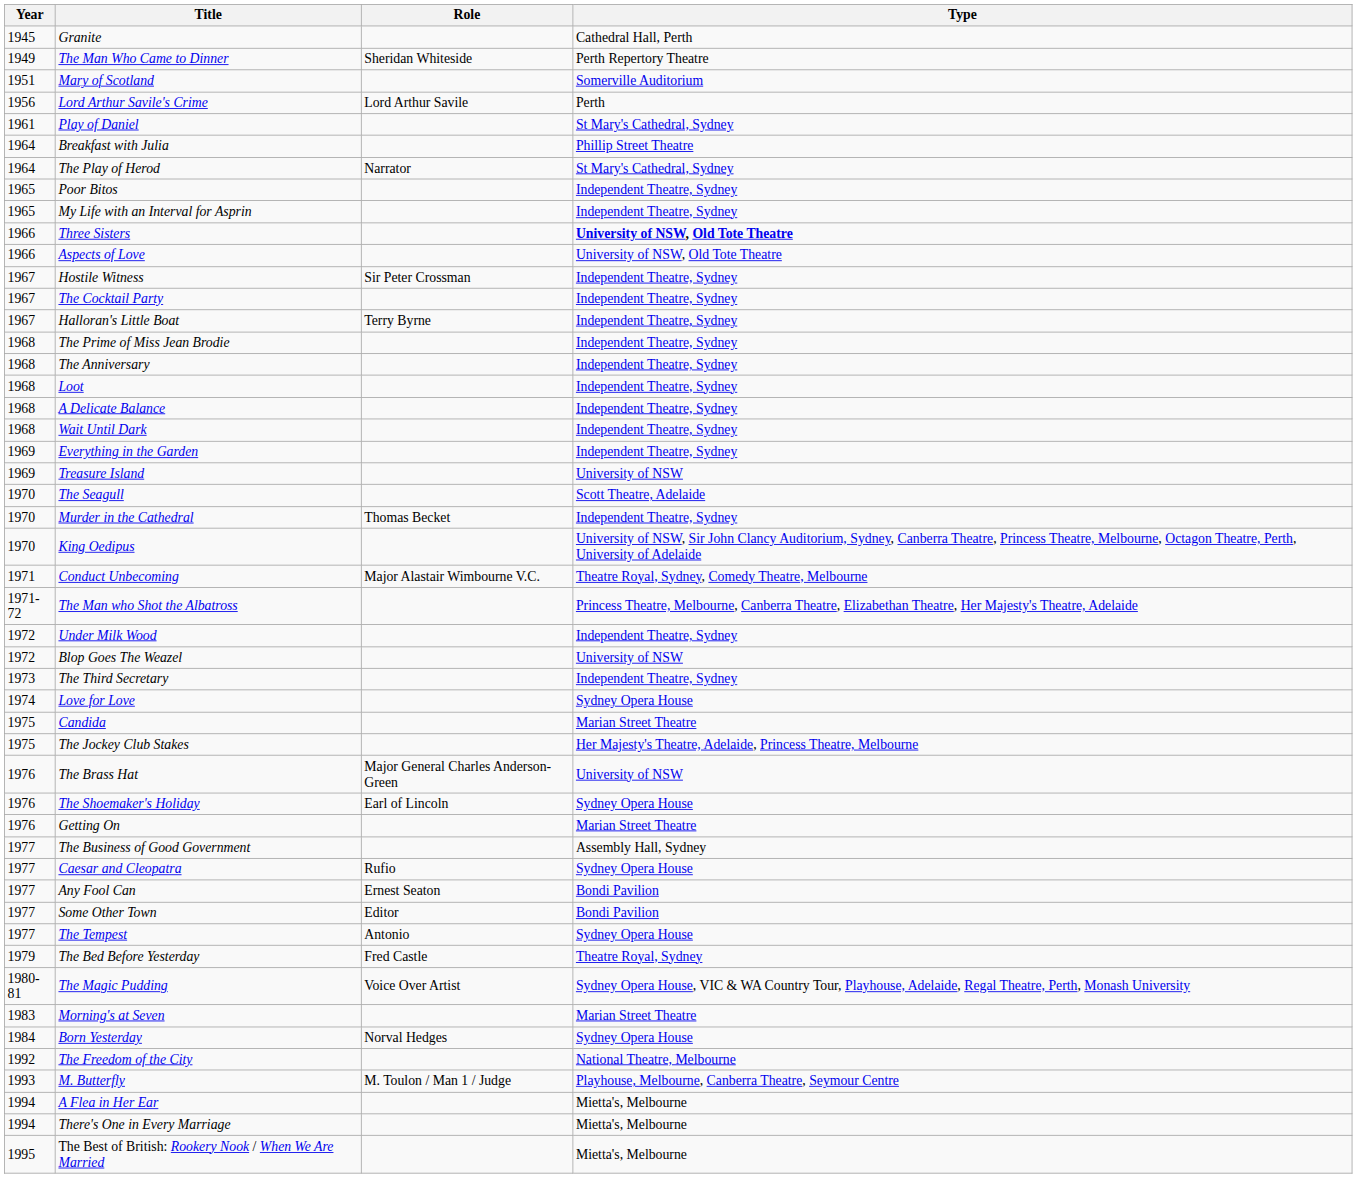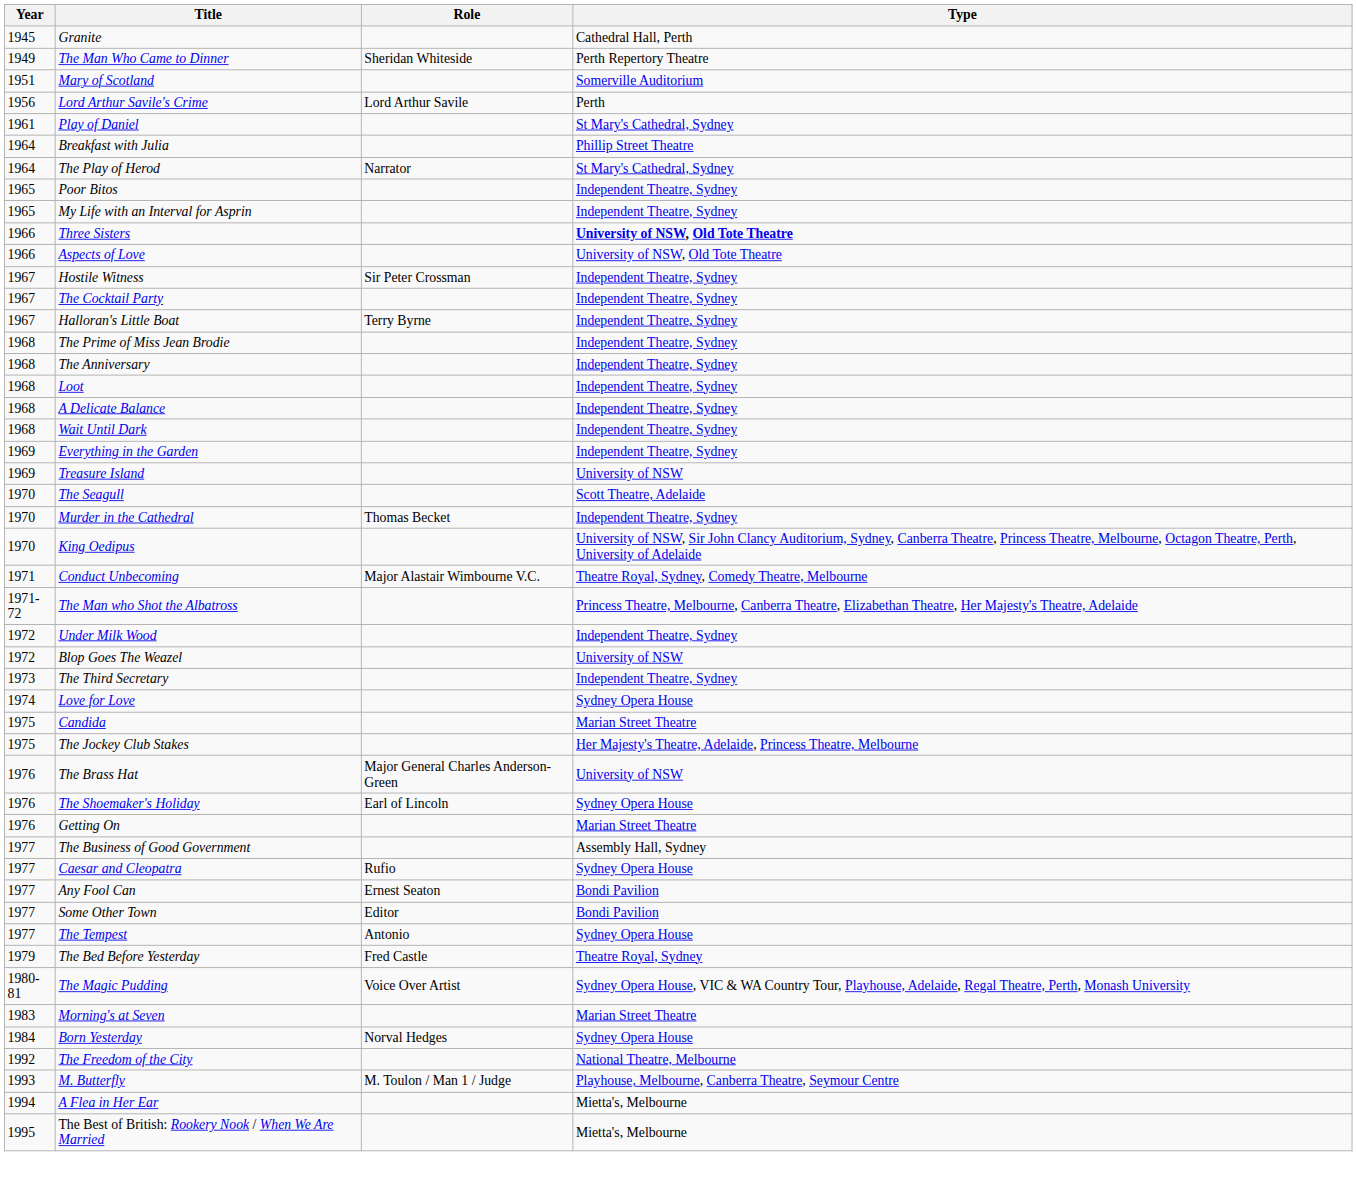- row: 1994 | There's One in Every Marriage | Mietta's, Melbourne
